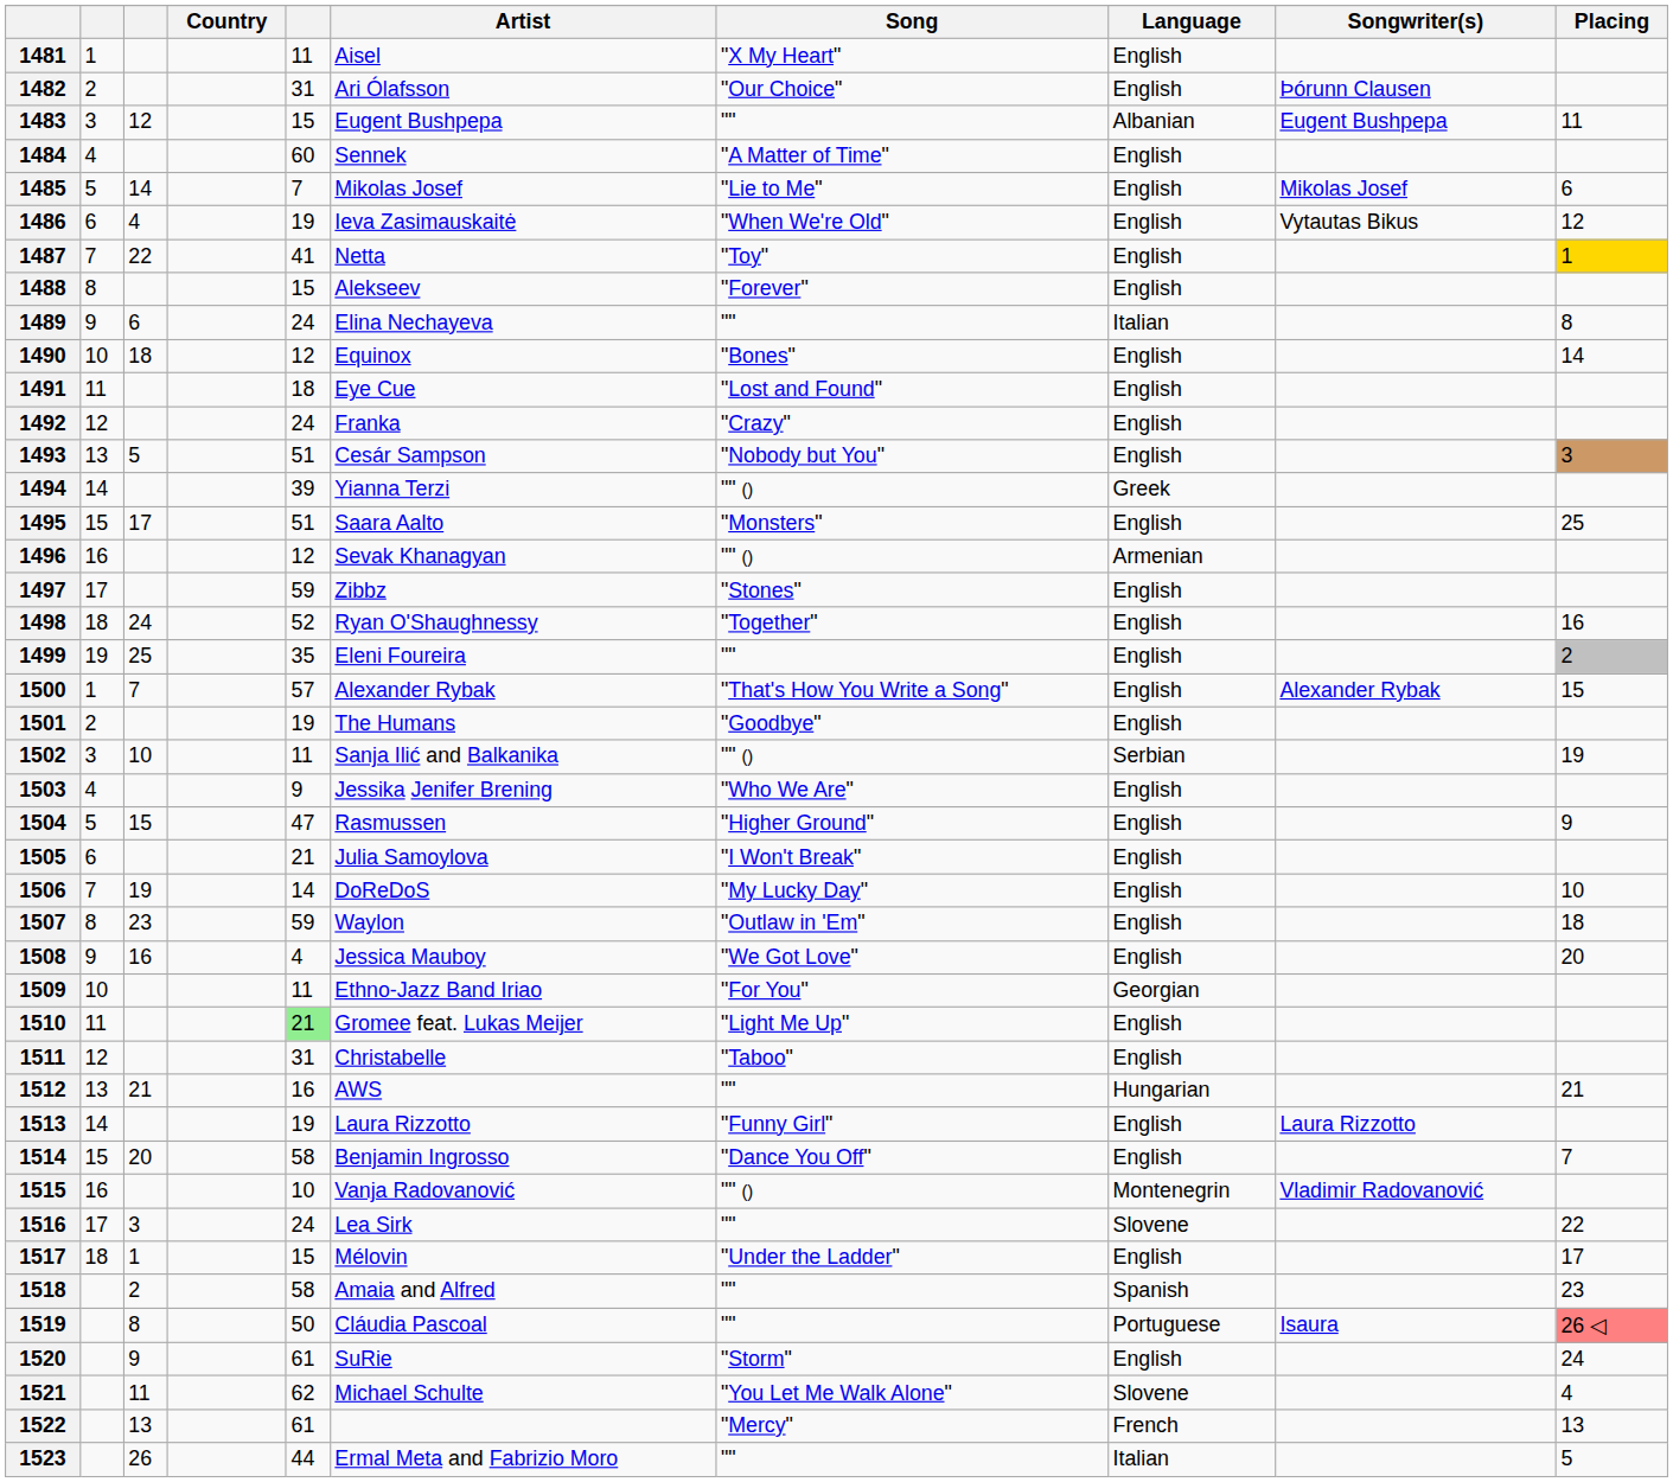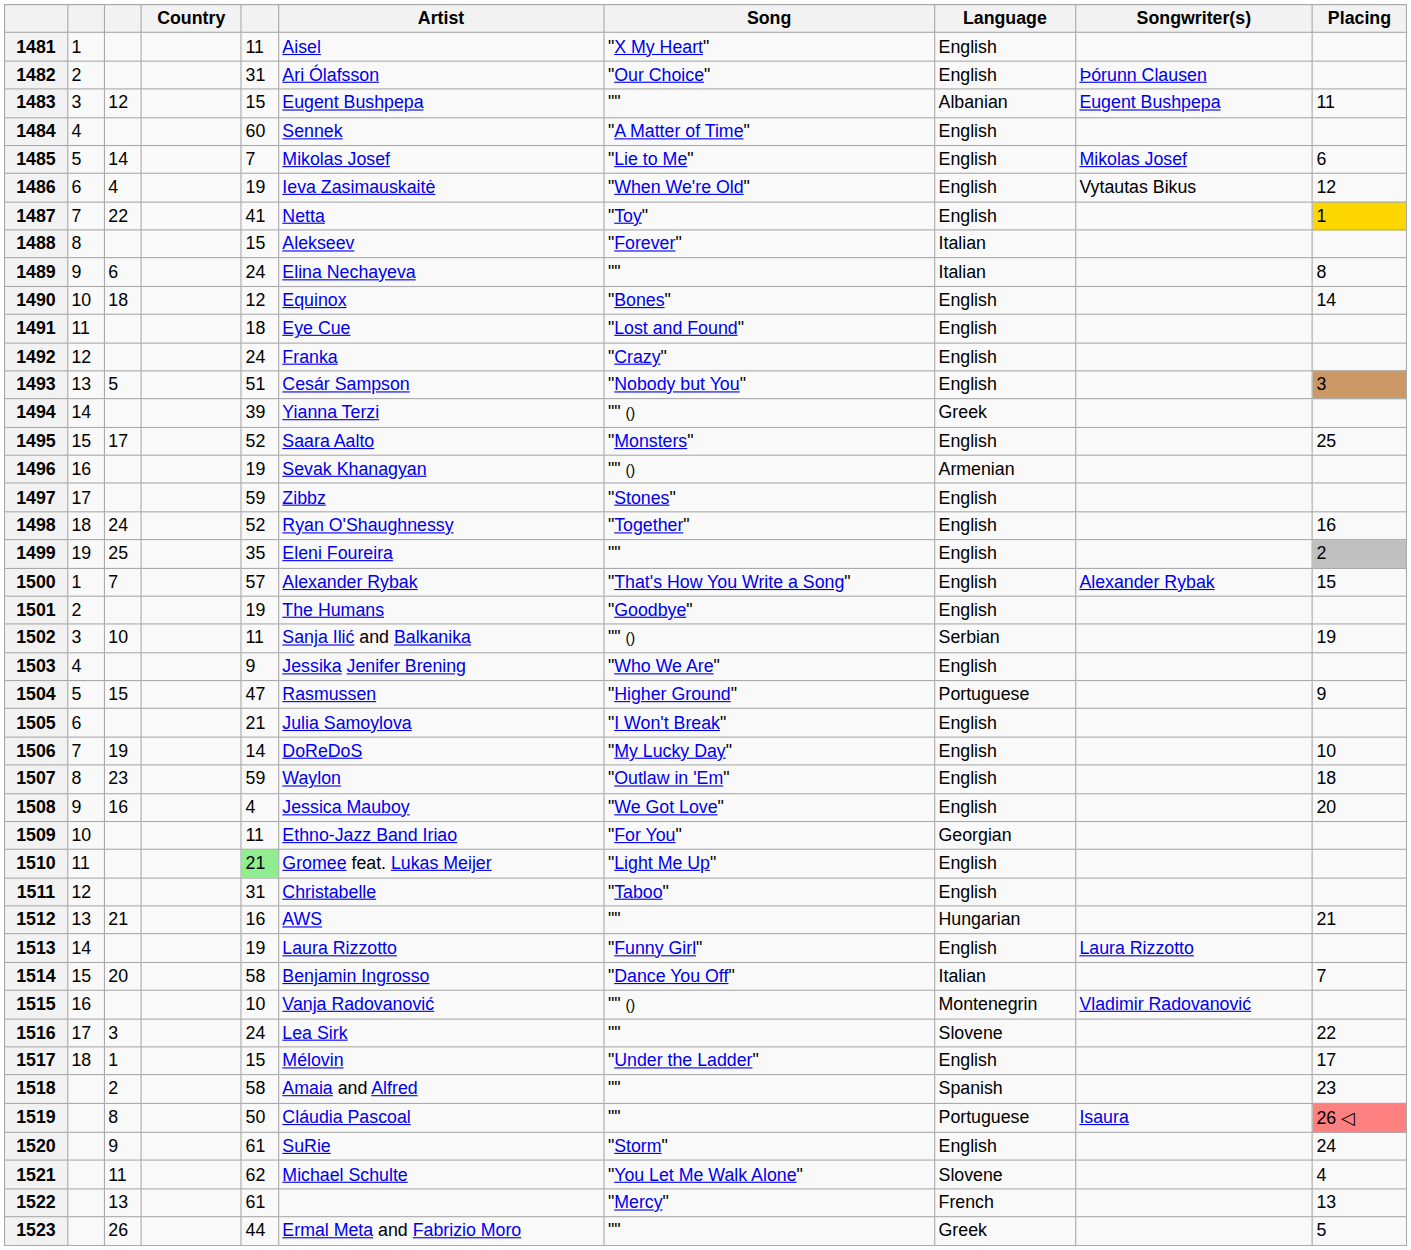1488 | Language: English -> Italian
1495 | column 5: 51 -> 52
1496 | column 5: 12 -> 19
1504 | Language: English -> Portuguese
1514 | Language: English -> Italian
1523 | Language: Italian -> Greek
